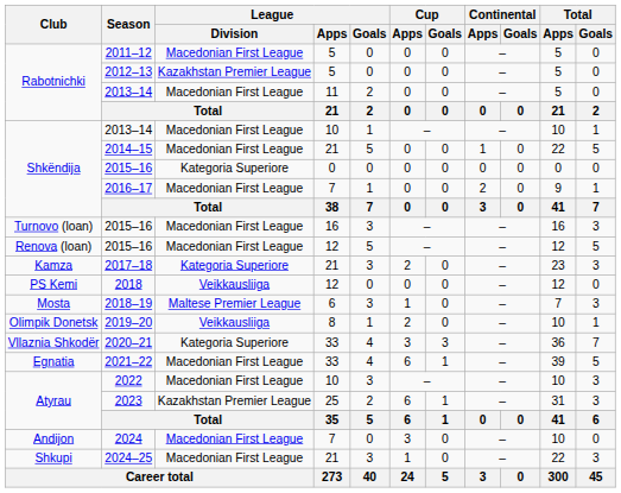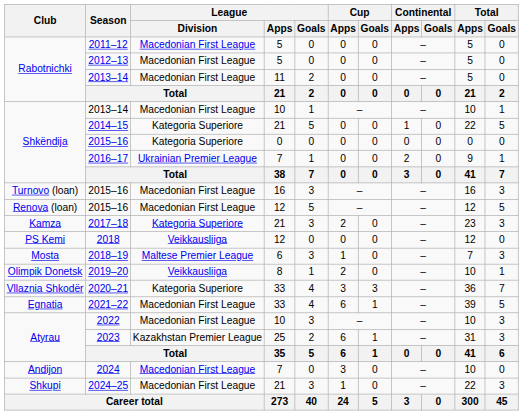2012–13 | League / Division: Kazakhstan Premier League -> Macedonian First League
2014–15 | League / Division: Macedonian First League -> Kategoria Superiore
2016–17 | League / Division: Macedonian First League -> Ukrainian Premier League
